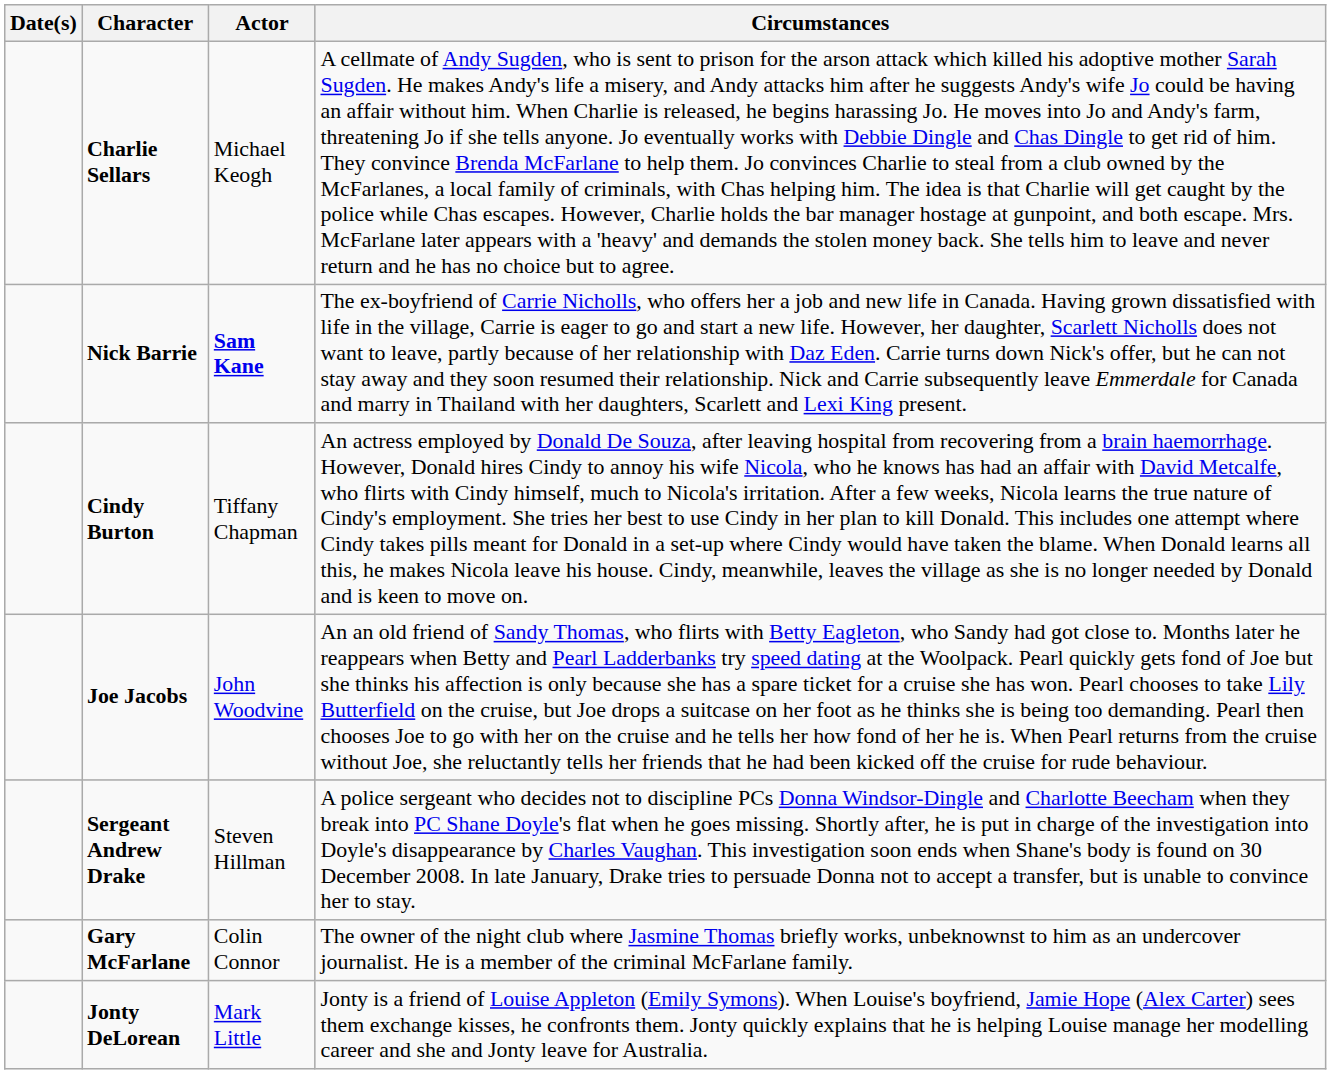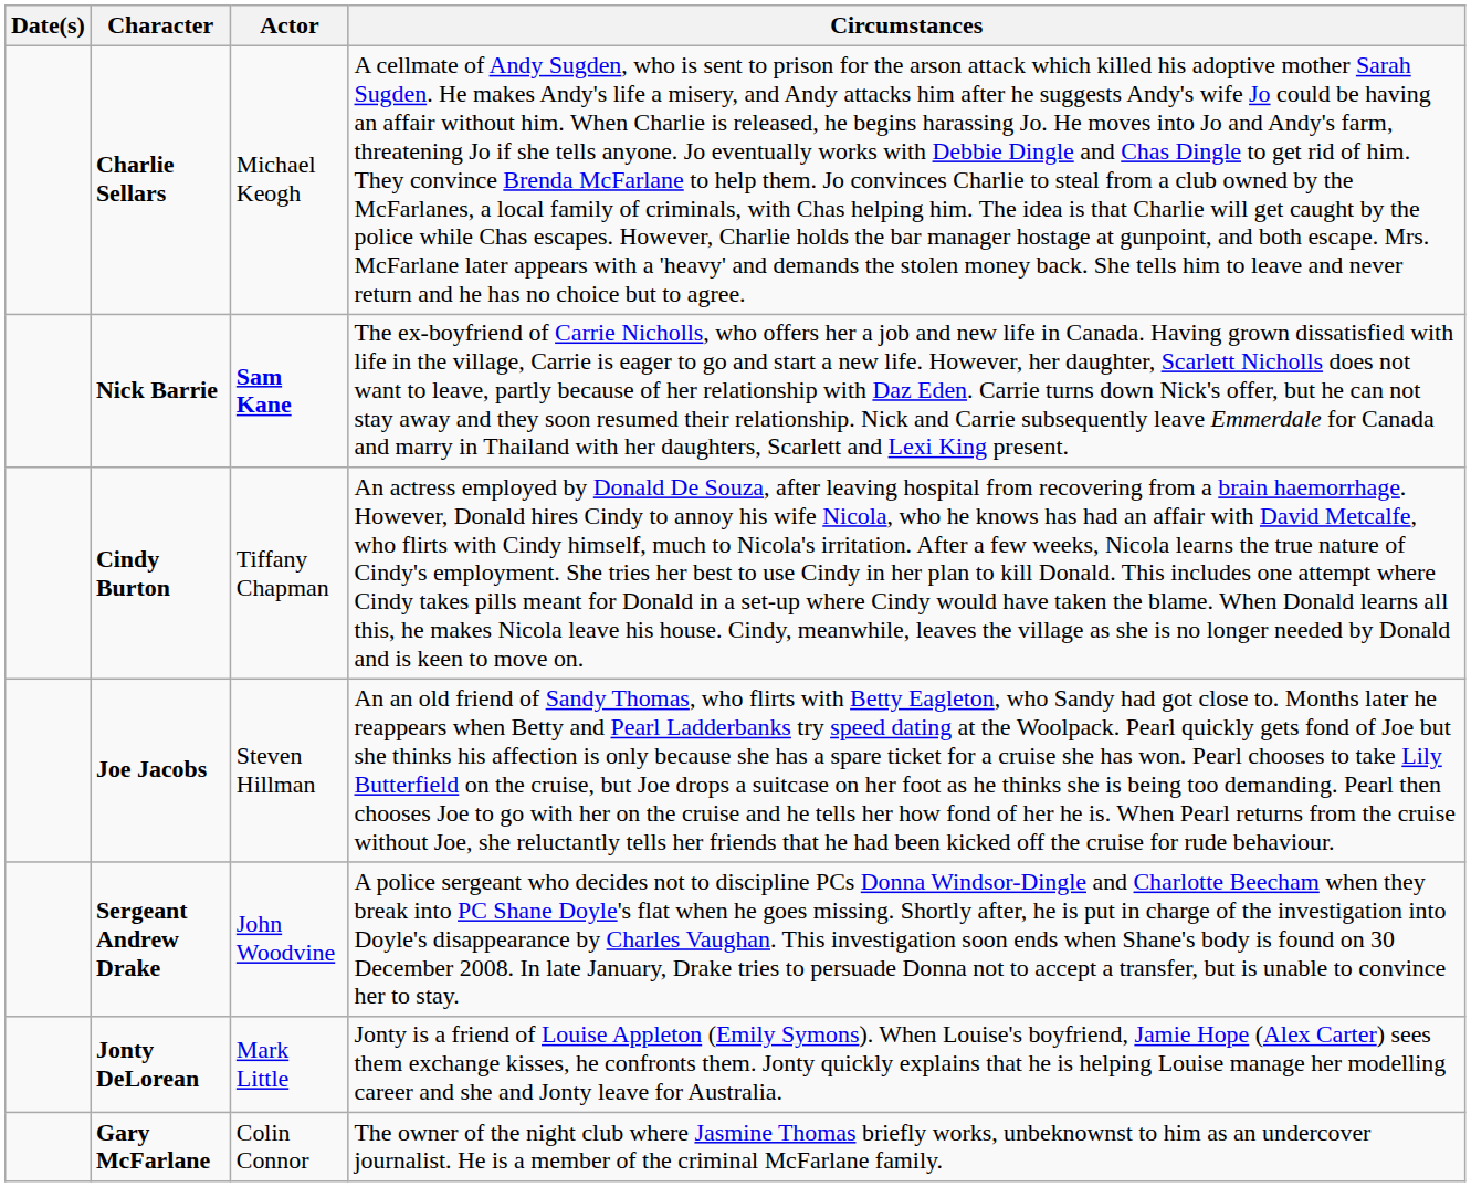Joe Jacobs | Actor: John Woodvine -> Steven Hillman
Sergeant Andrew Drake | Actor: Steven Hillman -> John Woodvine
rows swapped: Jonty DeLorean <-> Gary McFarlane
